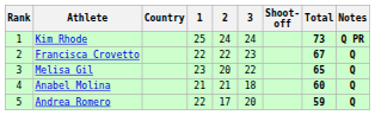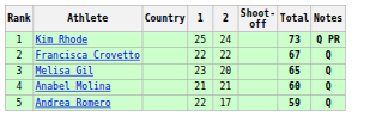- column: 3 | 24 | 23 | 22 | 18 | 20
